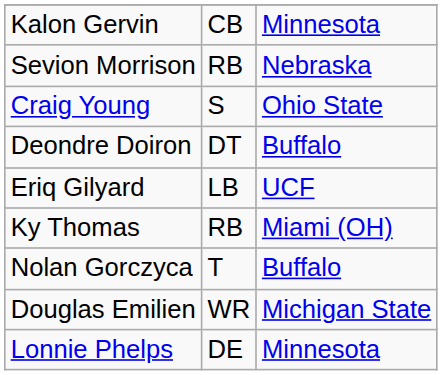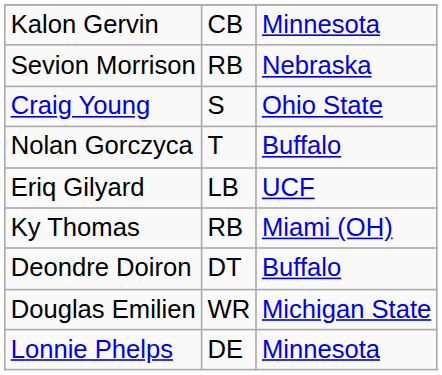rows swapped: Nolan Gorczyca <-> Deondre Doiron
